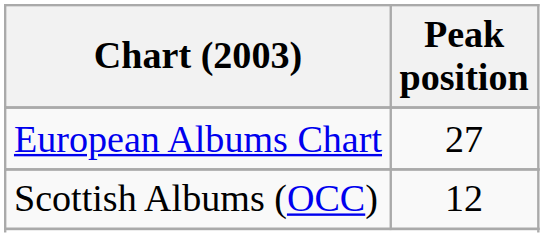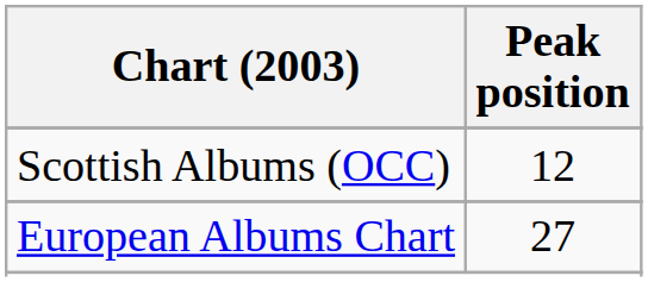rows swapped: European Albums Chart <-> Scottish Albums (OCC)
